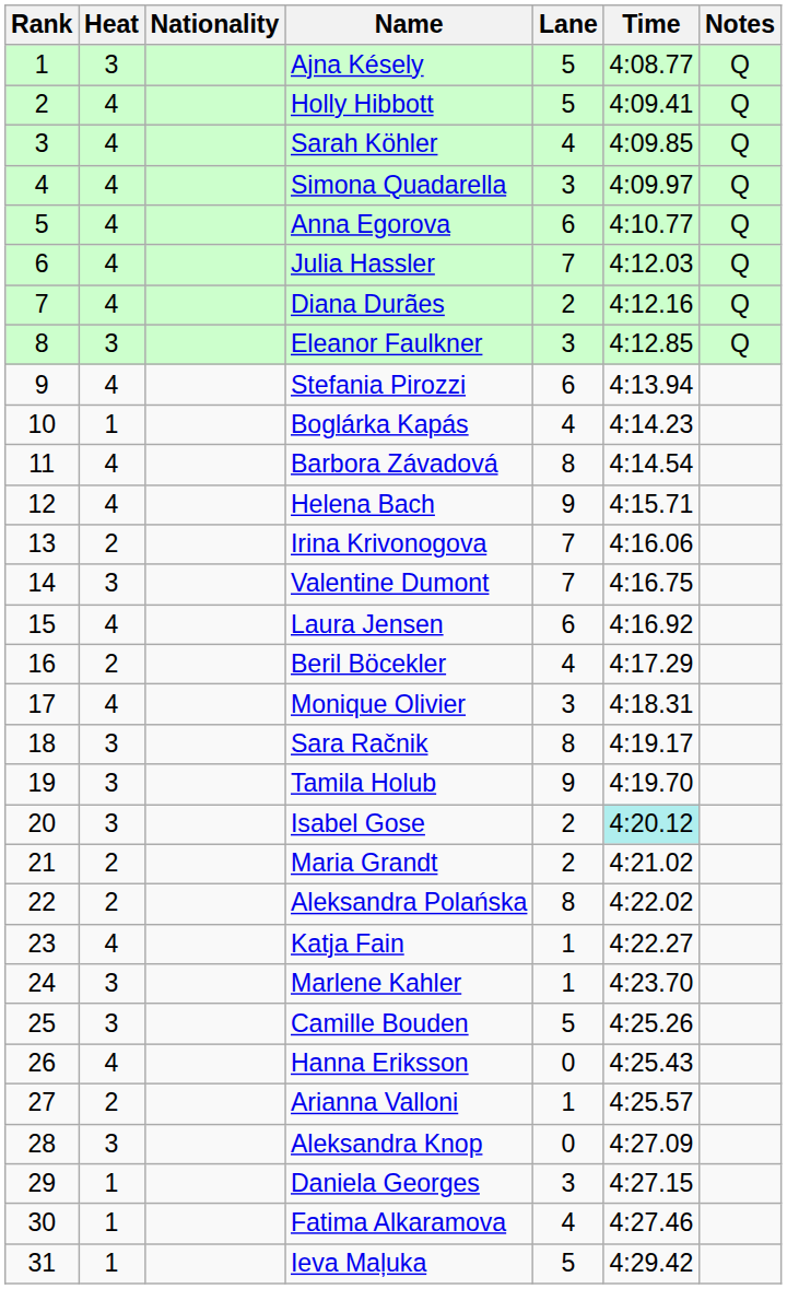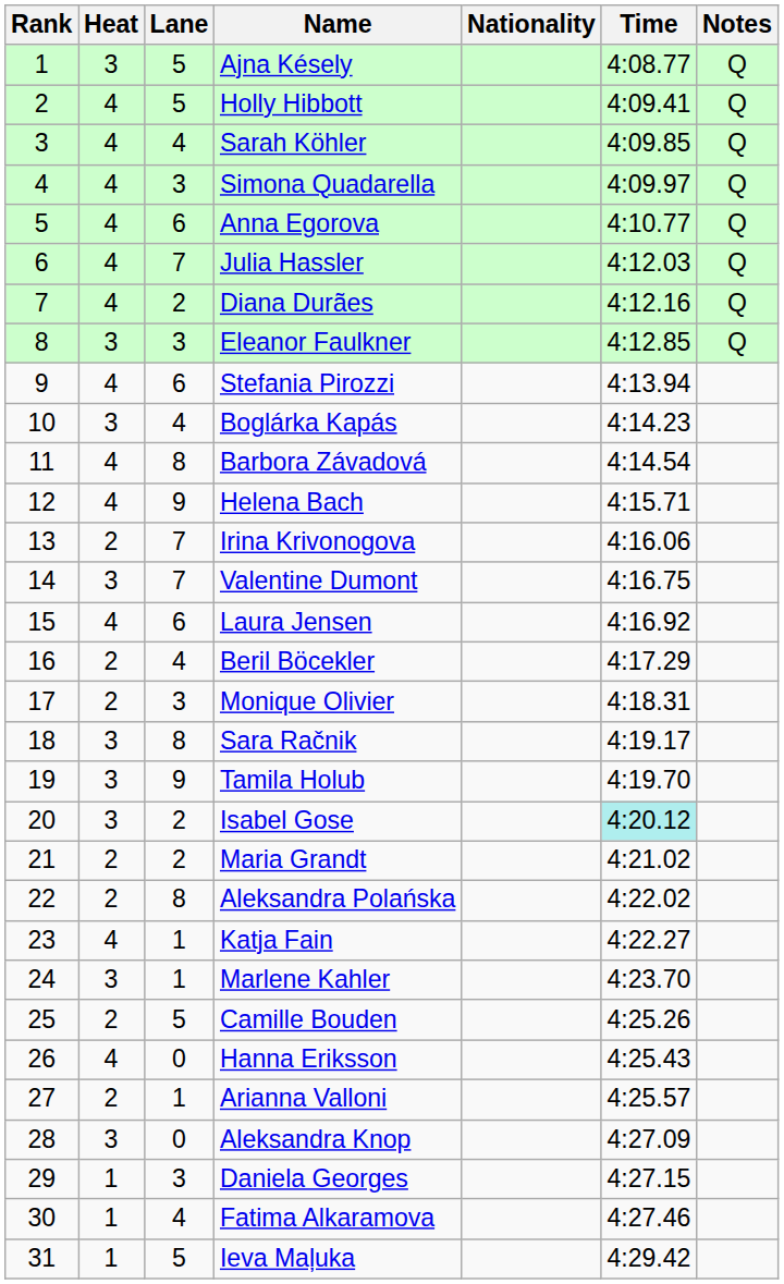columns swapped: Lane <-> Nationality
Boglárka Kapás | Heat: 1 -> 3
Monique Olivier | Heat: 4 -> 2
Camille Bouden | Heat: 3 -> 2
